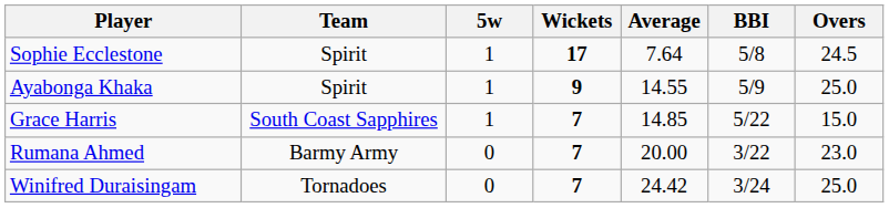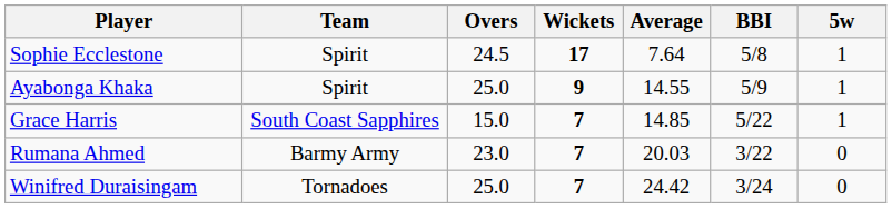columns swapped: Overs <-> 5w
Rumana Ahmed | Average: 20.00 -> 20.03
